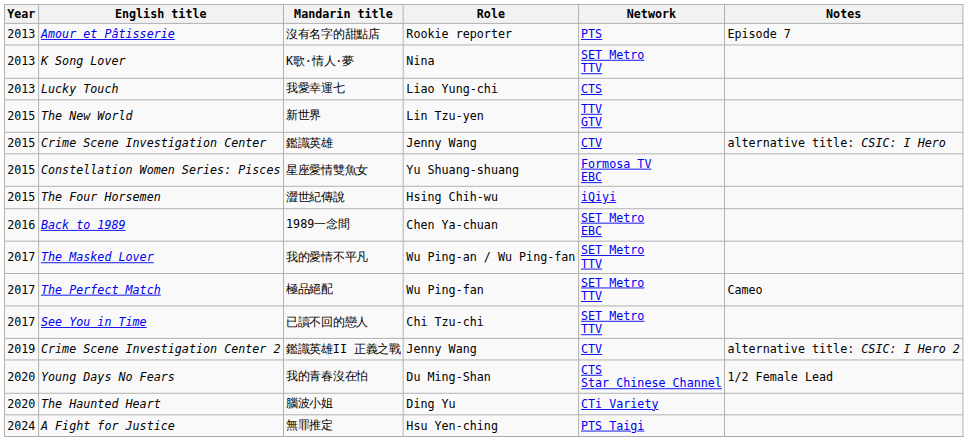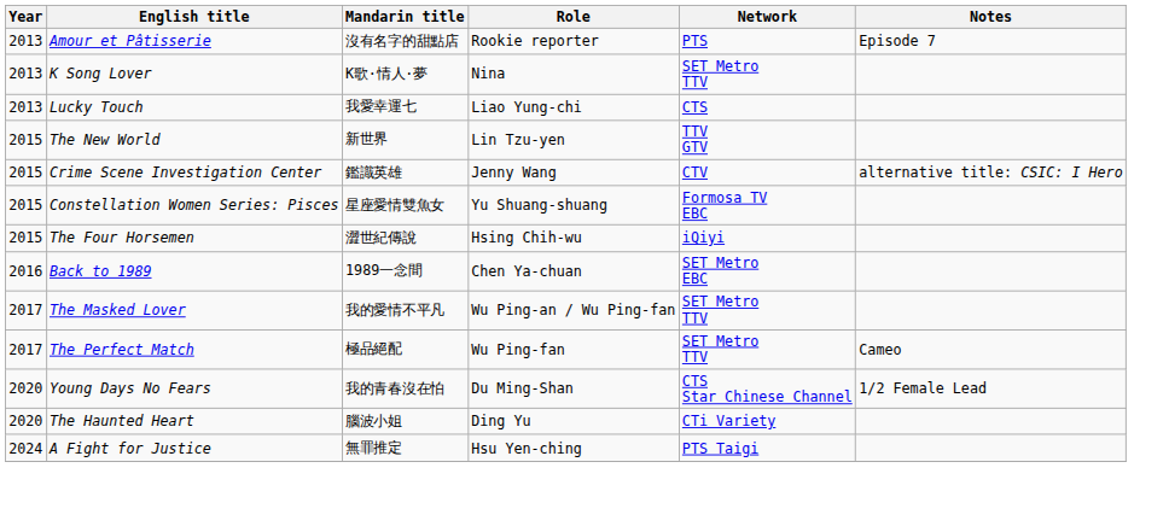- row: 2017 | See You in Time | 已讀不回的戀人 | Chi Tzu-chi | SET Metro TTV
- row: 2019 | Crime Scene Investigation Center 2 | 鑑識英雄II 正義之戰 | Jenny Wang | CTV | alternative title: CSIC: I Hero 2
